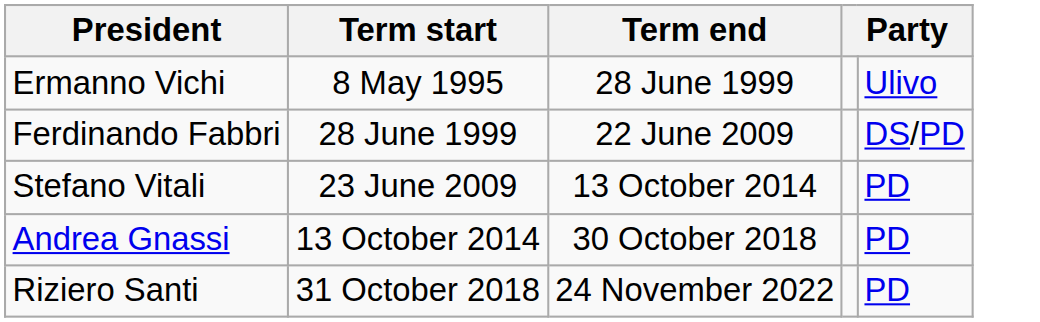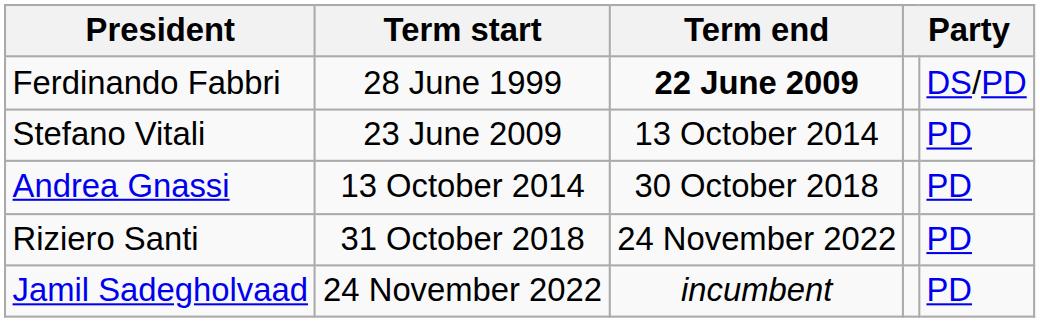- row: Ermanno Vichi | 8 May 1995 | 28 June 1999 | Ulivo
Ferdinando Fabbri | Term end: normal -> bold
+ row: Jamil Sadegholvaad | 24 November 2022 | incumbent | PD
